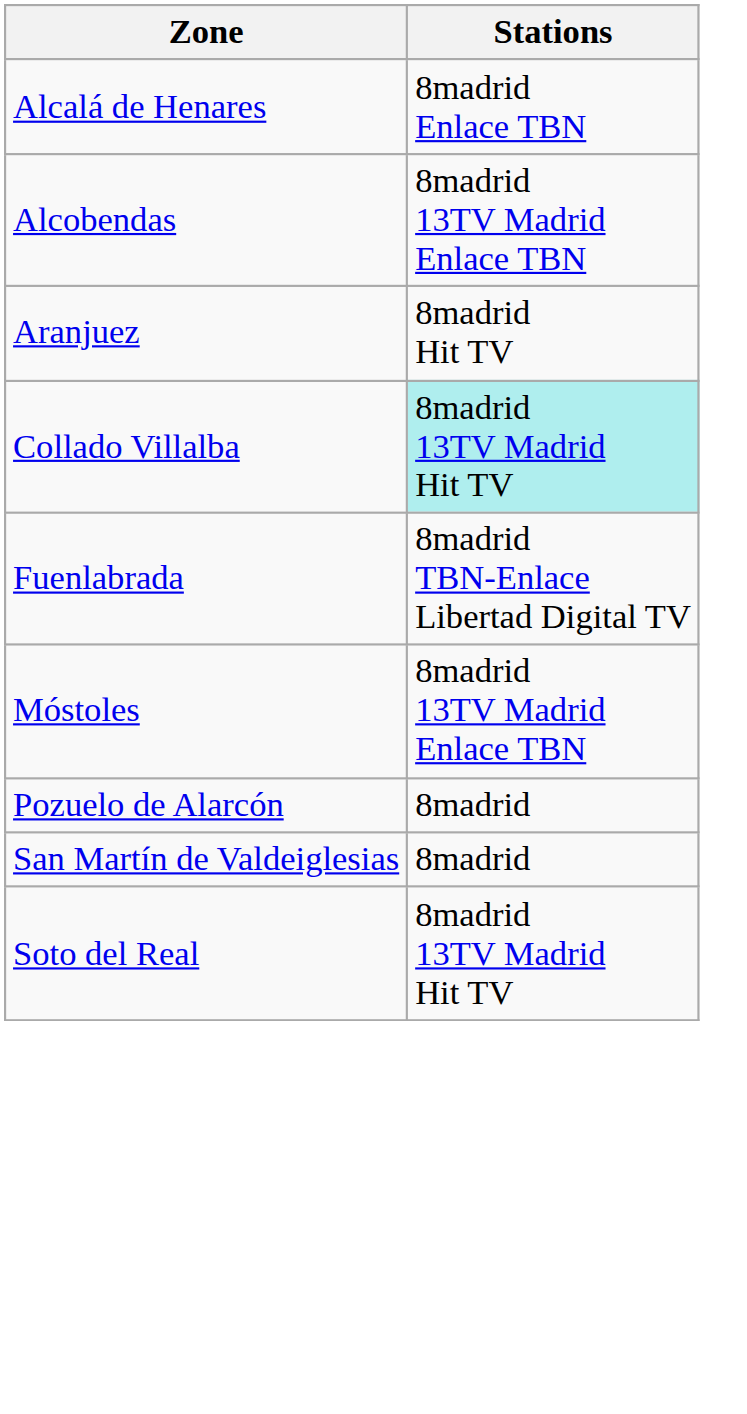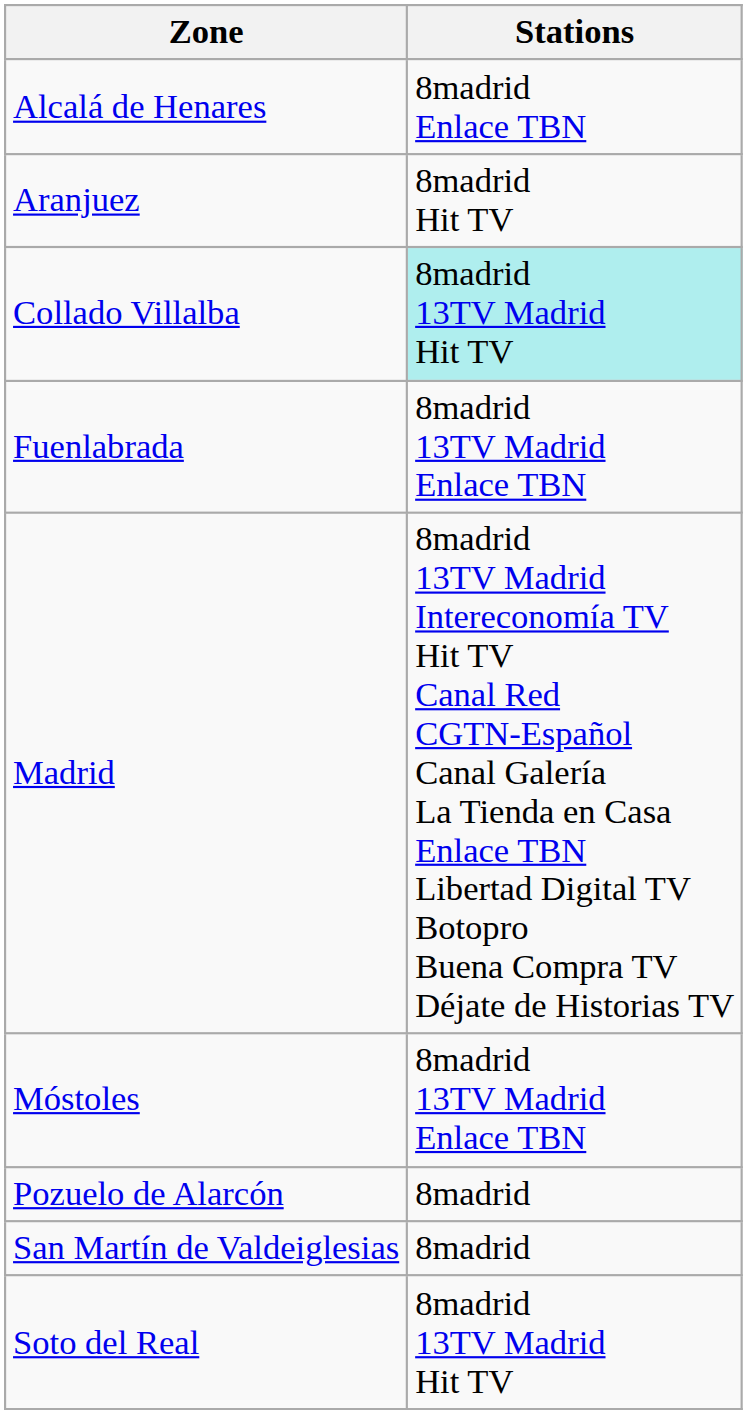- row: Alcobendas | 8madrid 13TV Madrid Enlace TBN
Fuenlabrada | Stations: 8madrid TBN-Enlace Libertad Digital TV -> 8madrid 13TV Madrid Enlace TBN
+ row: Madrid | 8madrid 13TV Madrid Intereconomía TV Hit TV Canal Red CGTN-Español Canal Galería La Tienda en Casa Enlace TBN Libertad Digital TV Botopro Buena Compra TV Déjate de Historias TV
